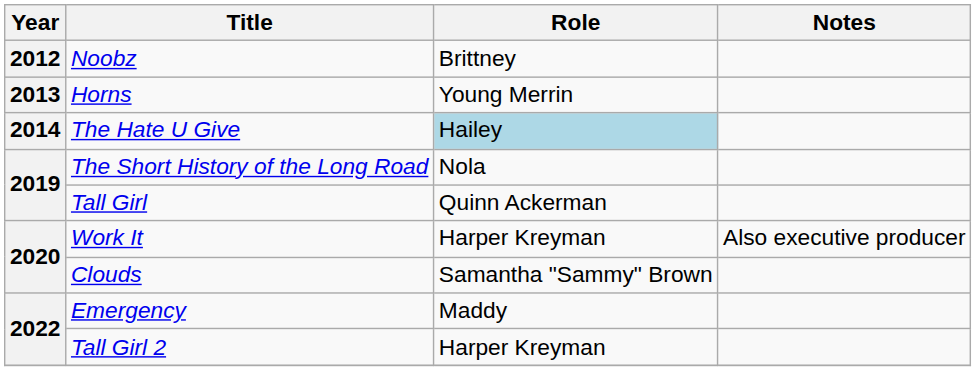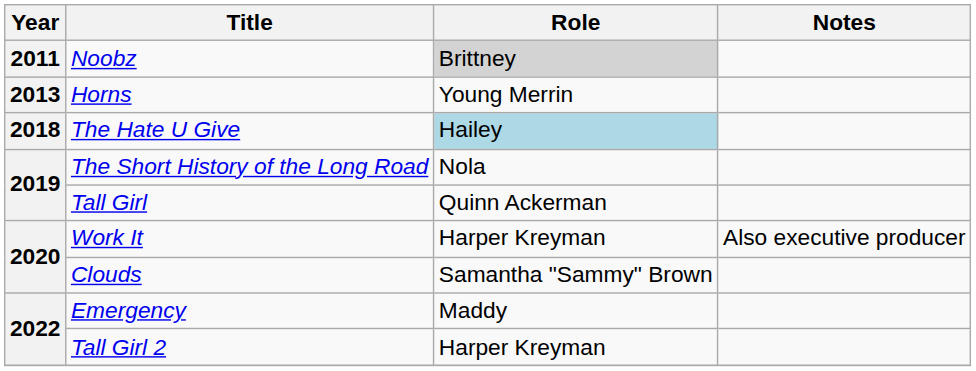Noobz | Year: 2012 -> 2011
Noobz | Role: no background -> lightgrey background
The Hate U Give | Year: 2014 -> 2018
